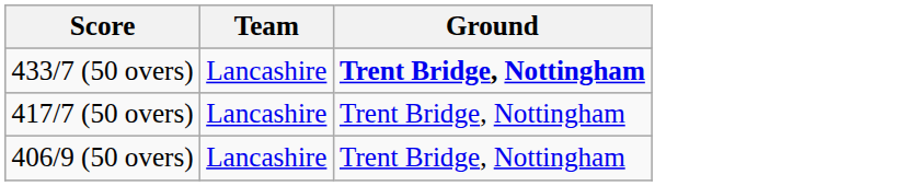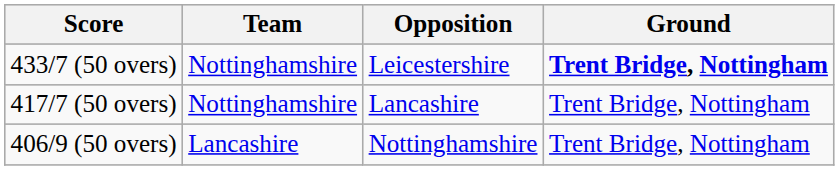+ column: Opposition | Leicestershire | Lancashire | Nottinghamshire
433/7 (50 overs) | Team: Lancashire -> Nottinghamshire
417/7 (50 overs) | Team: Lancashire -> Nottinghamshire
